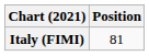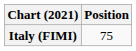Italy (FIMI) | Position: 81 -> 75
